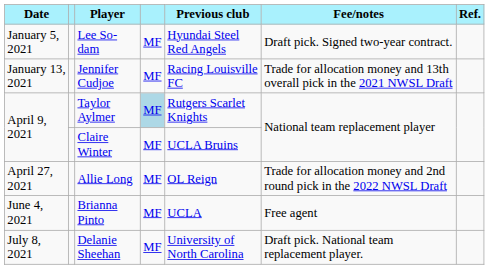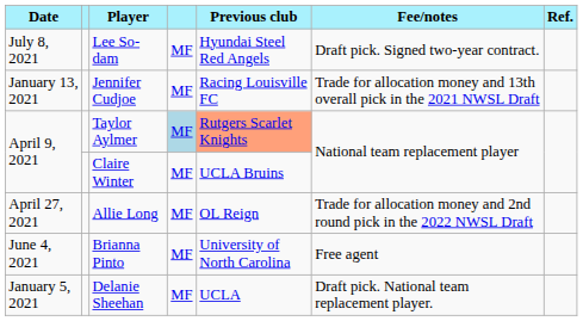Lee So-dam | Date: January 5, 2021 -> July 8, 2021
Taylor Aylmer | Previous club: no background -> lightsalmon background
Brianna Pinto | Previous club: UCLA -> University of North Carolina
Delanie Sheehan | Date: July 8, 2021 -> January 5, 2021
Delanie Sheehan | Previous club: University of North Carolina -> UCLA
